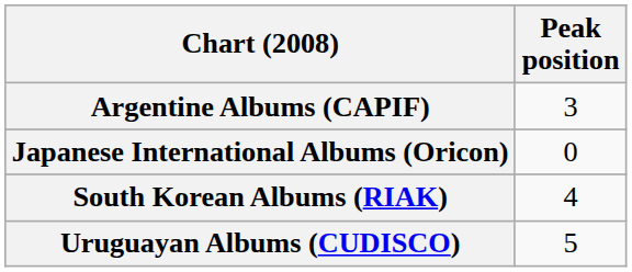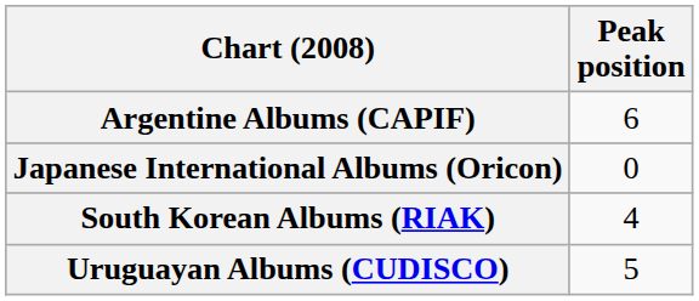Argentine Albums (CAPIF) | Peak position: 3 -> 6
